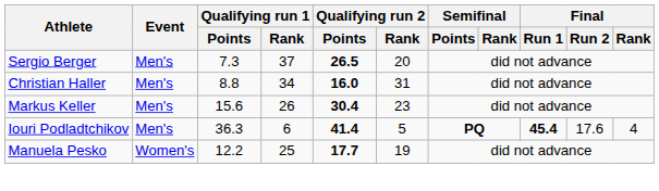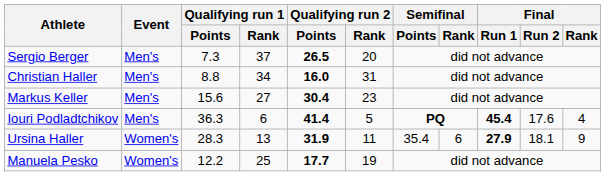Markus Keller | Qualifying run 1 / Rank: 26 -> 27
+ row: Ursina Haller | Women's | 28.3 | 13 | 31.9 | 11 | 35.4 | 6 | 27.9 | 18.1 | 9
